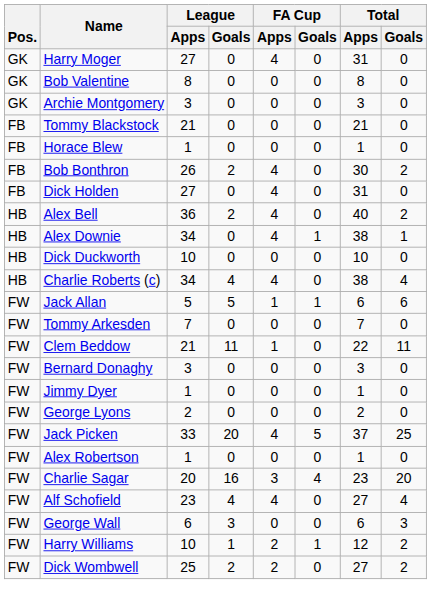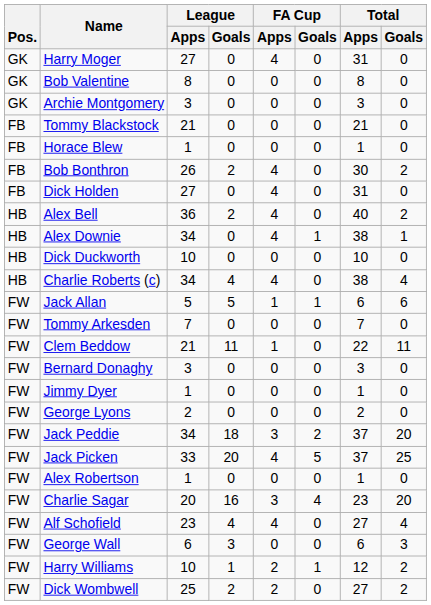+ row: FW | Jack Peddie | 34 | 18 | 3 | 2 | 37 | 20
